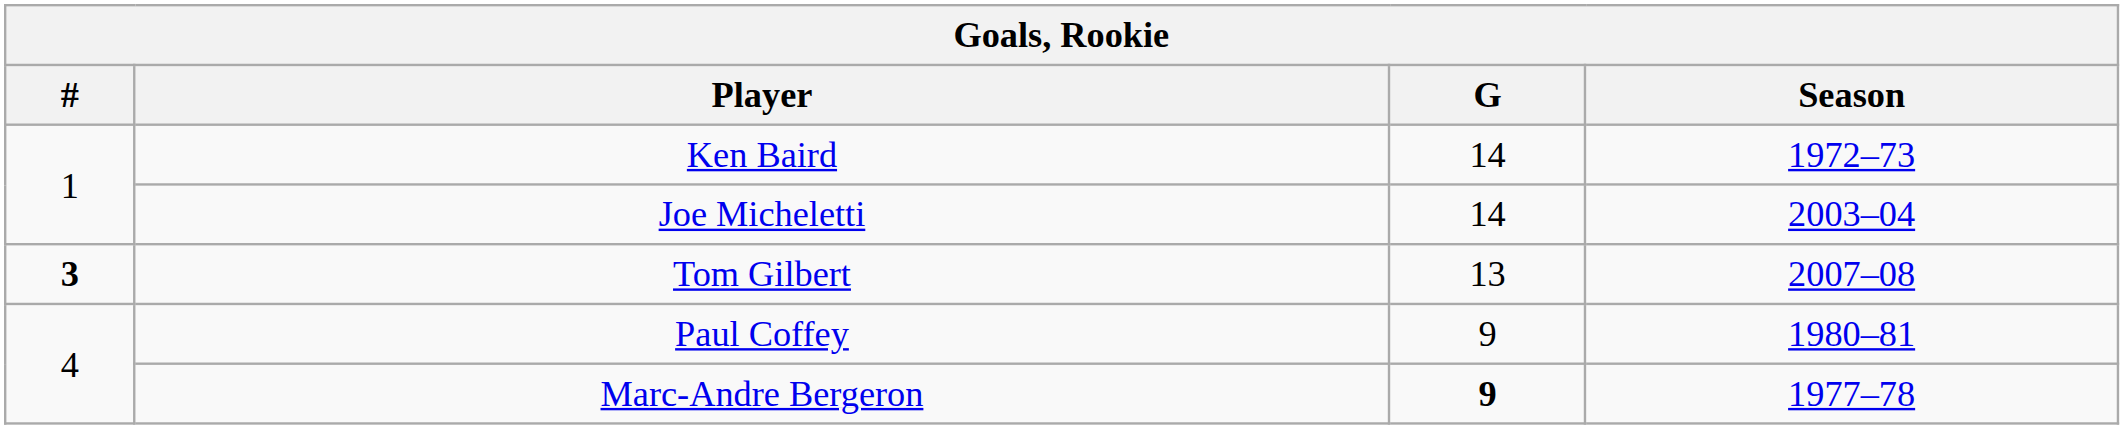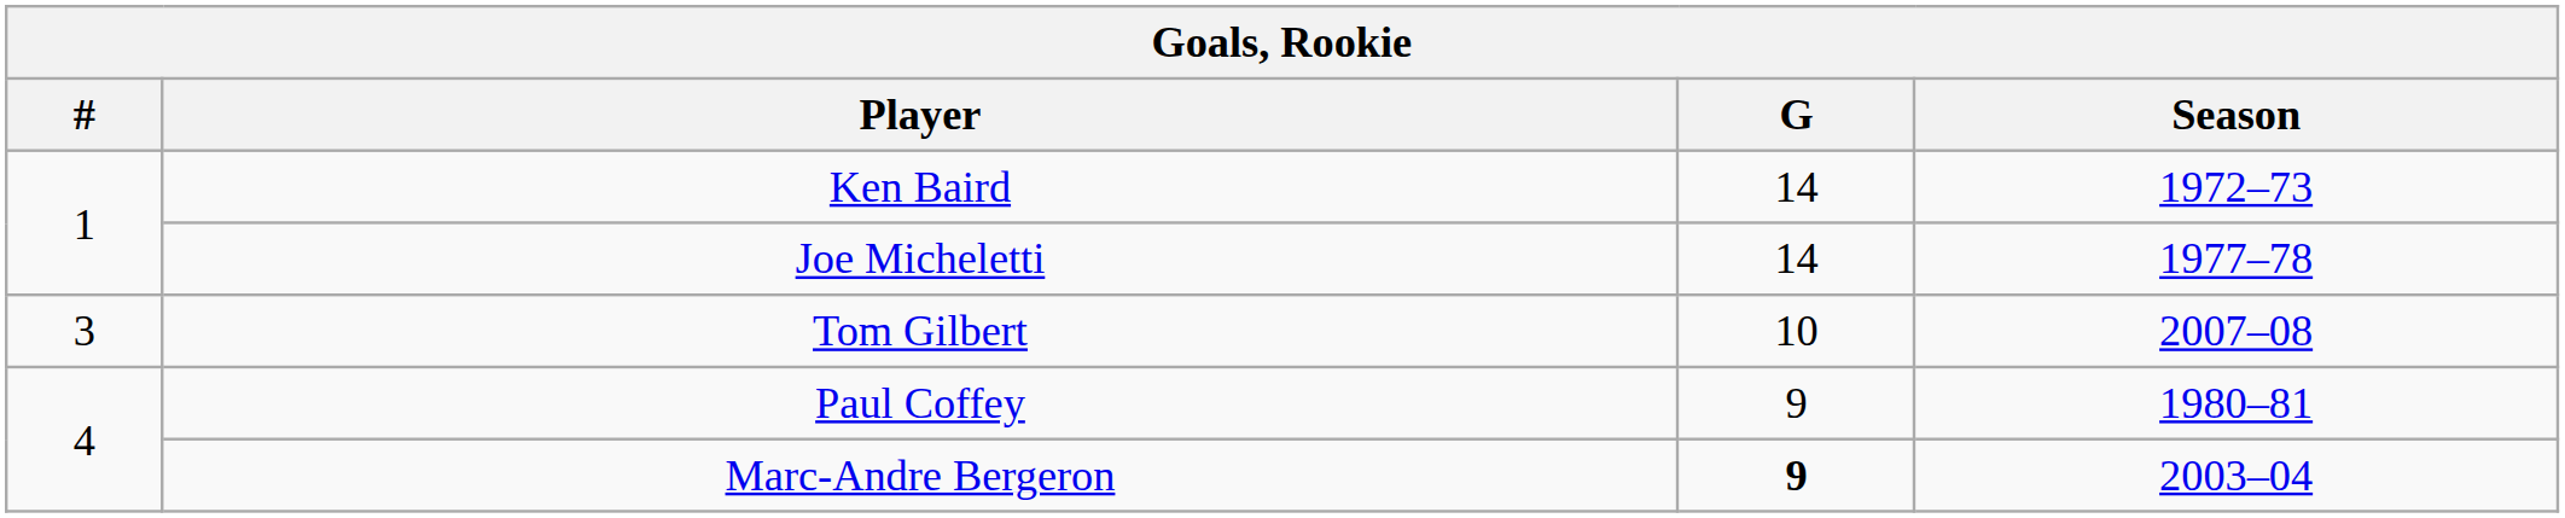Joe Micheletti | Season: 2003–04 -> 1977–78
Tom Gilbert | #: bold -> normal
Tom Gilbert | G: 13 -> 10
Marc-Andre Bergeron | Season: 1977–78 -> 2003–04
